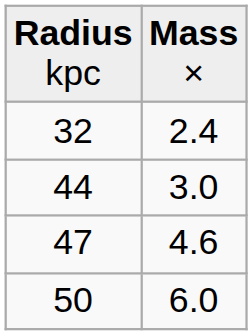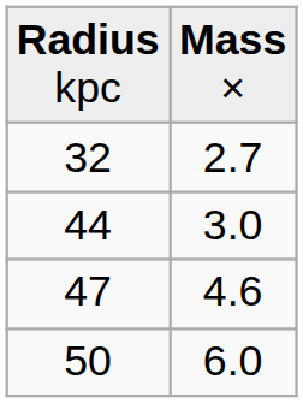32 | column 2: 2.4 -> 2.7
